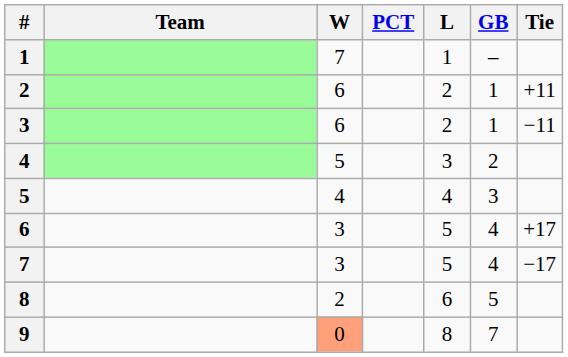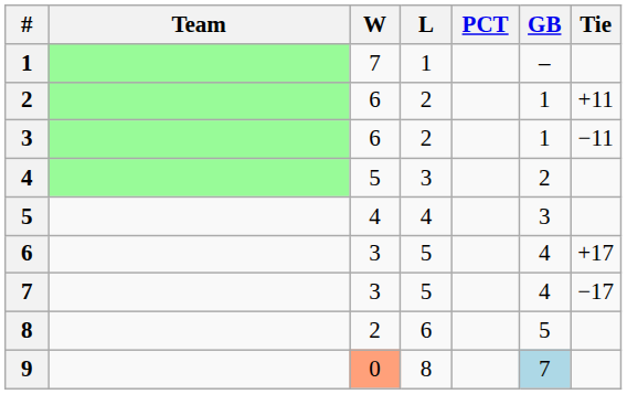columns swapped: L <-> PCT
9 | GB: no background -> lightblue background
